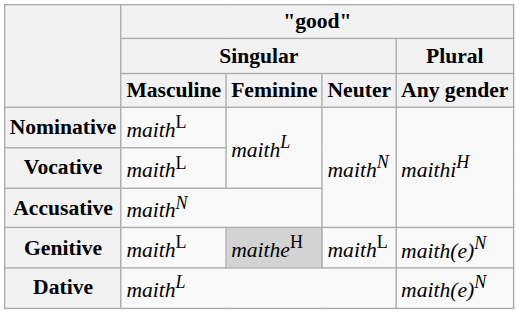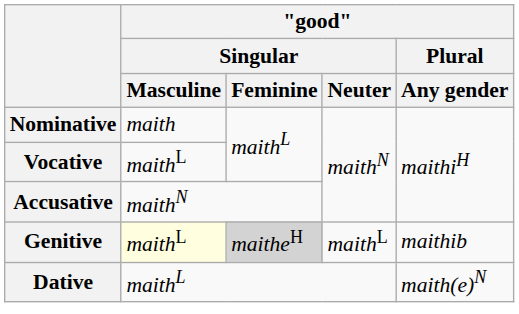Nominative | "good" / Singular / Masculine: maithL -> maith
Genitive | "good" / Singular / Masculine: no background -> lightyellow background
Genitive | "good" / Plural / Any gender: maith(e)N -> maithib
